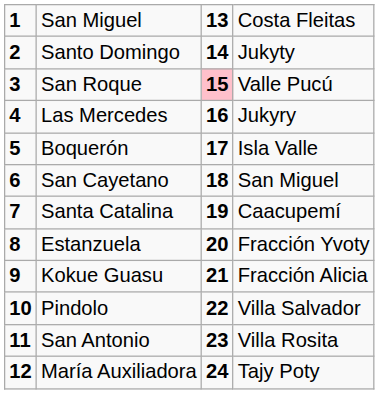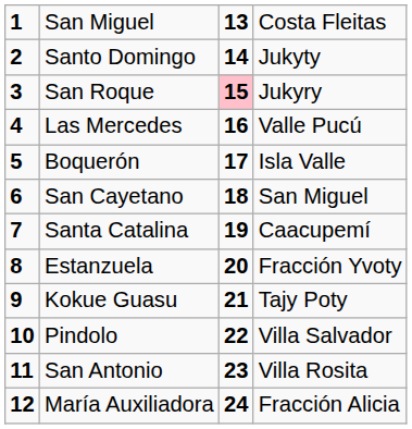San Roque | column 4: Valle Pucú -> Jukyry
Las Mercedes | column 4: Jukyry -> Valle Pucú
Kokue Guasu | column 4: Fracción Alicia -> Tajy Poty
María Auxiliadora | column 4: Tajy Poty -> Fracción Alicia
